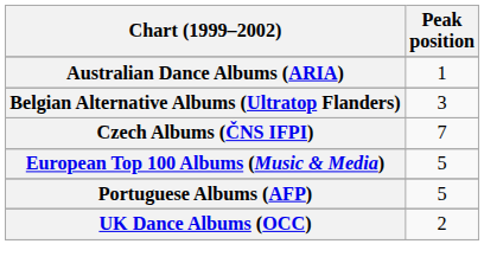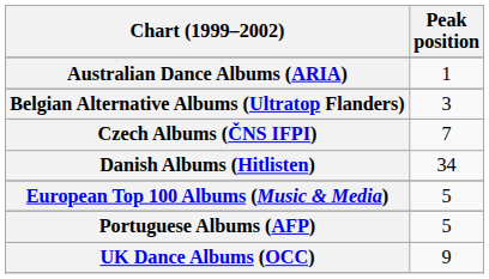+ row: Danish Albums (Hitlisten) | 34
UK Dance Albums (OCC) | Peak position: 2 -> 9
